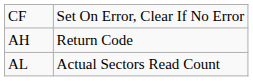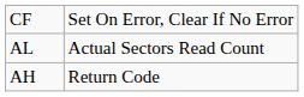rows swapped: AH <-> AL
